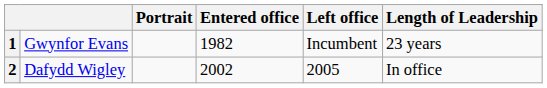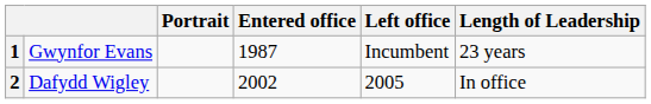1 | Entered office: 1982 -> 1987
